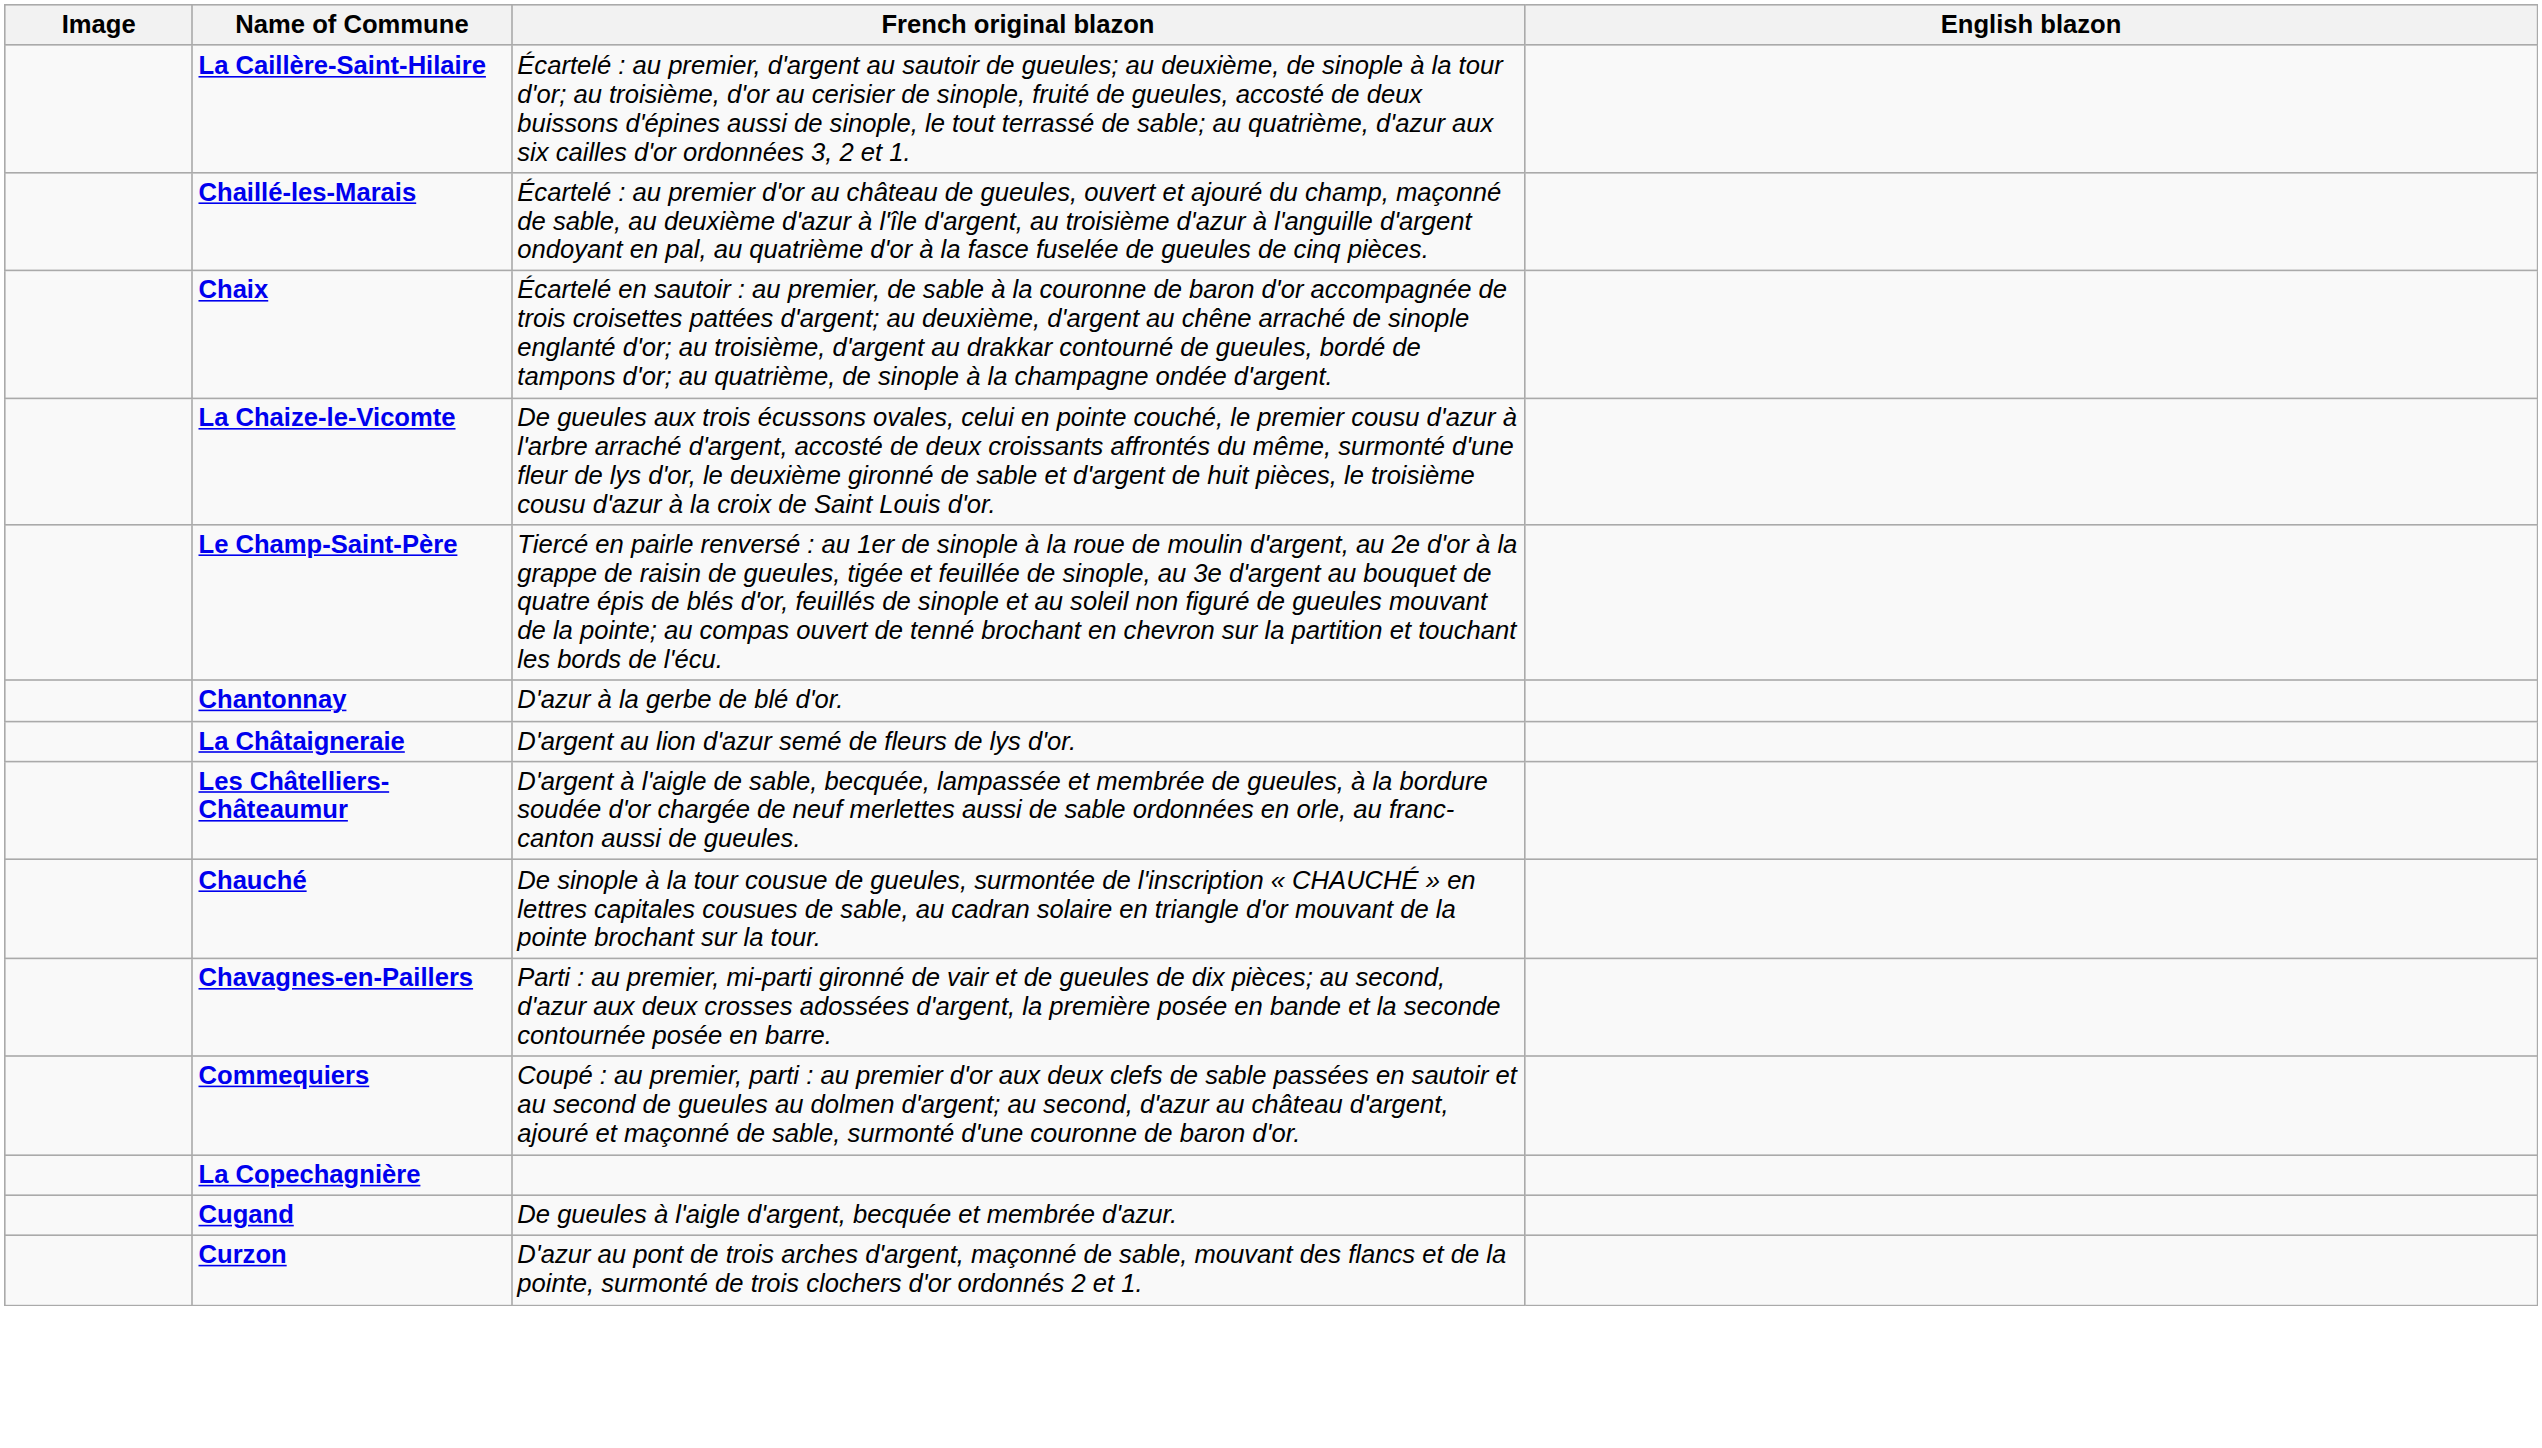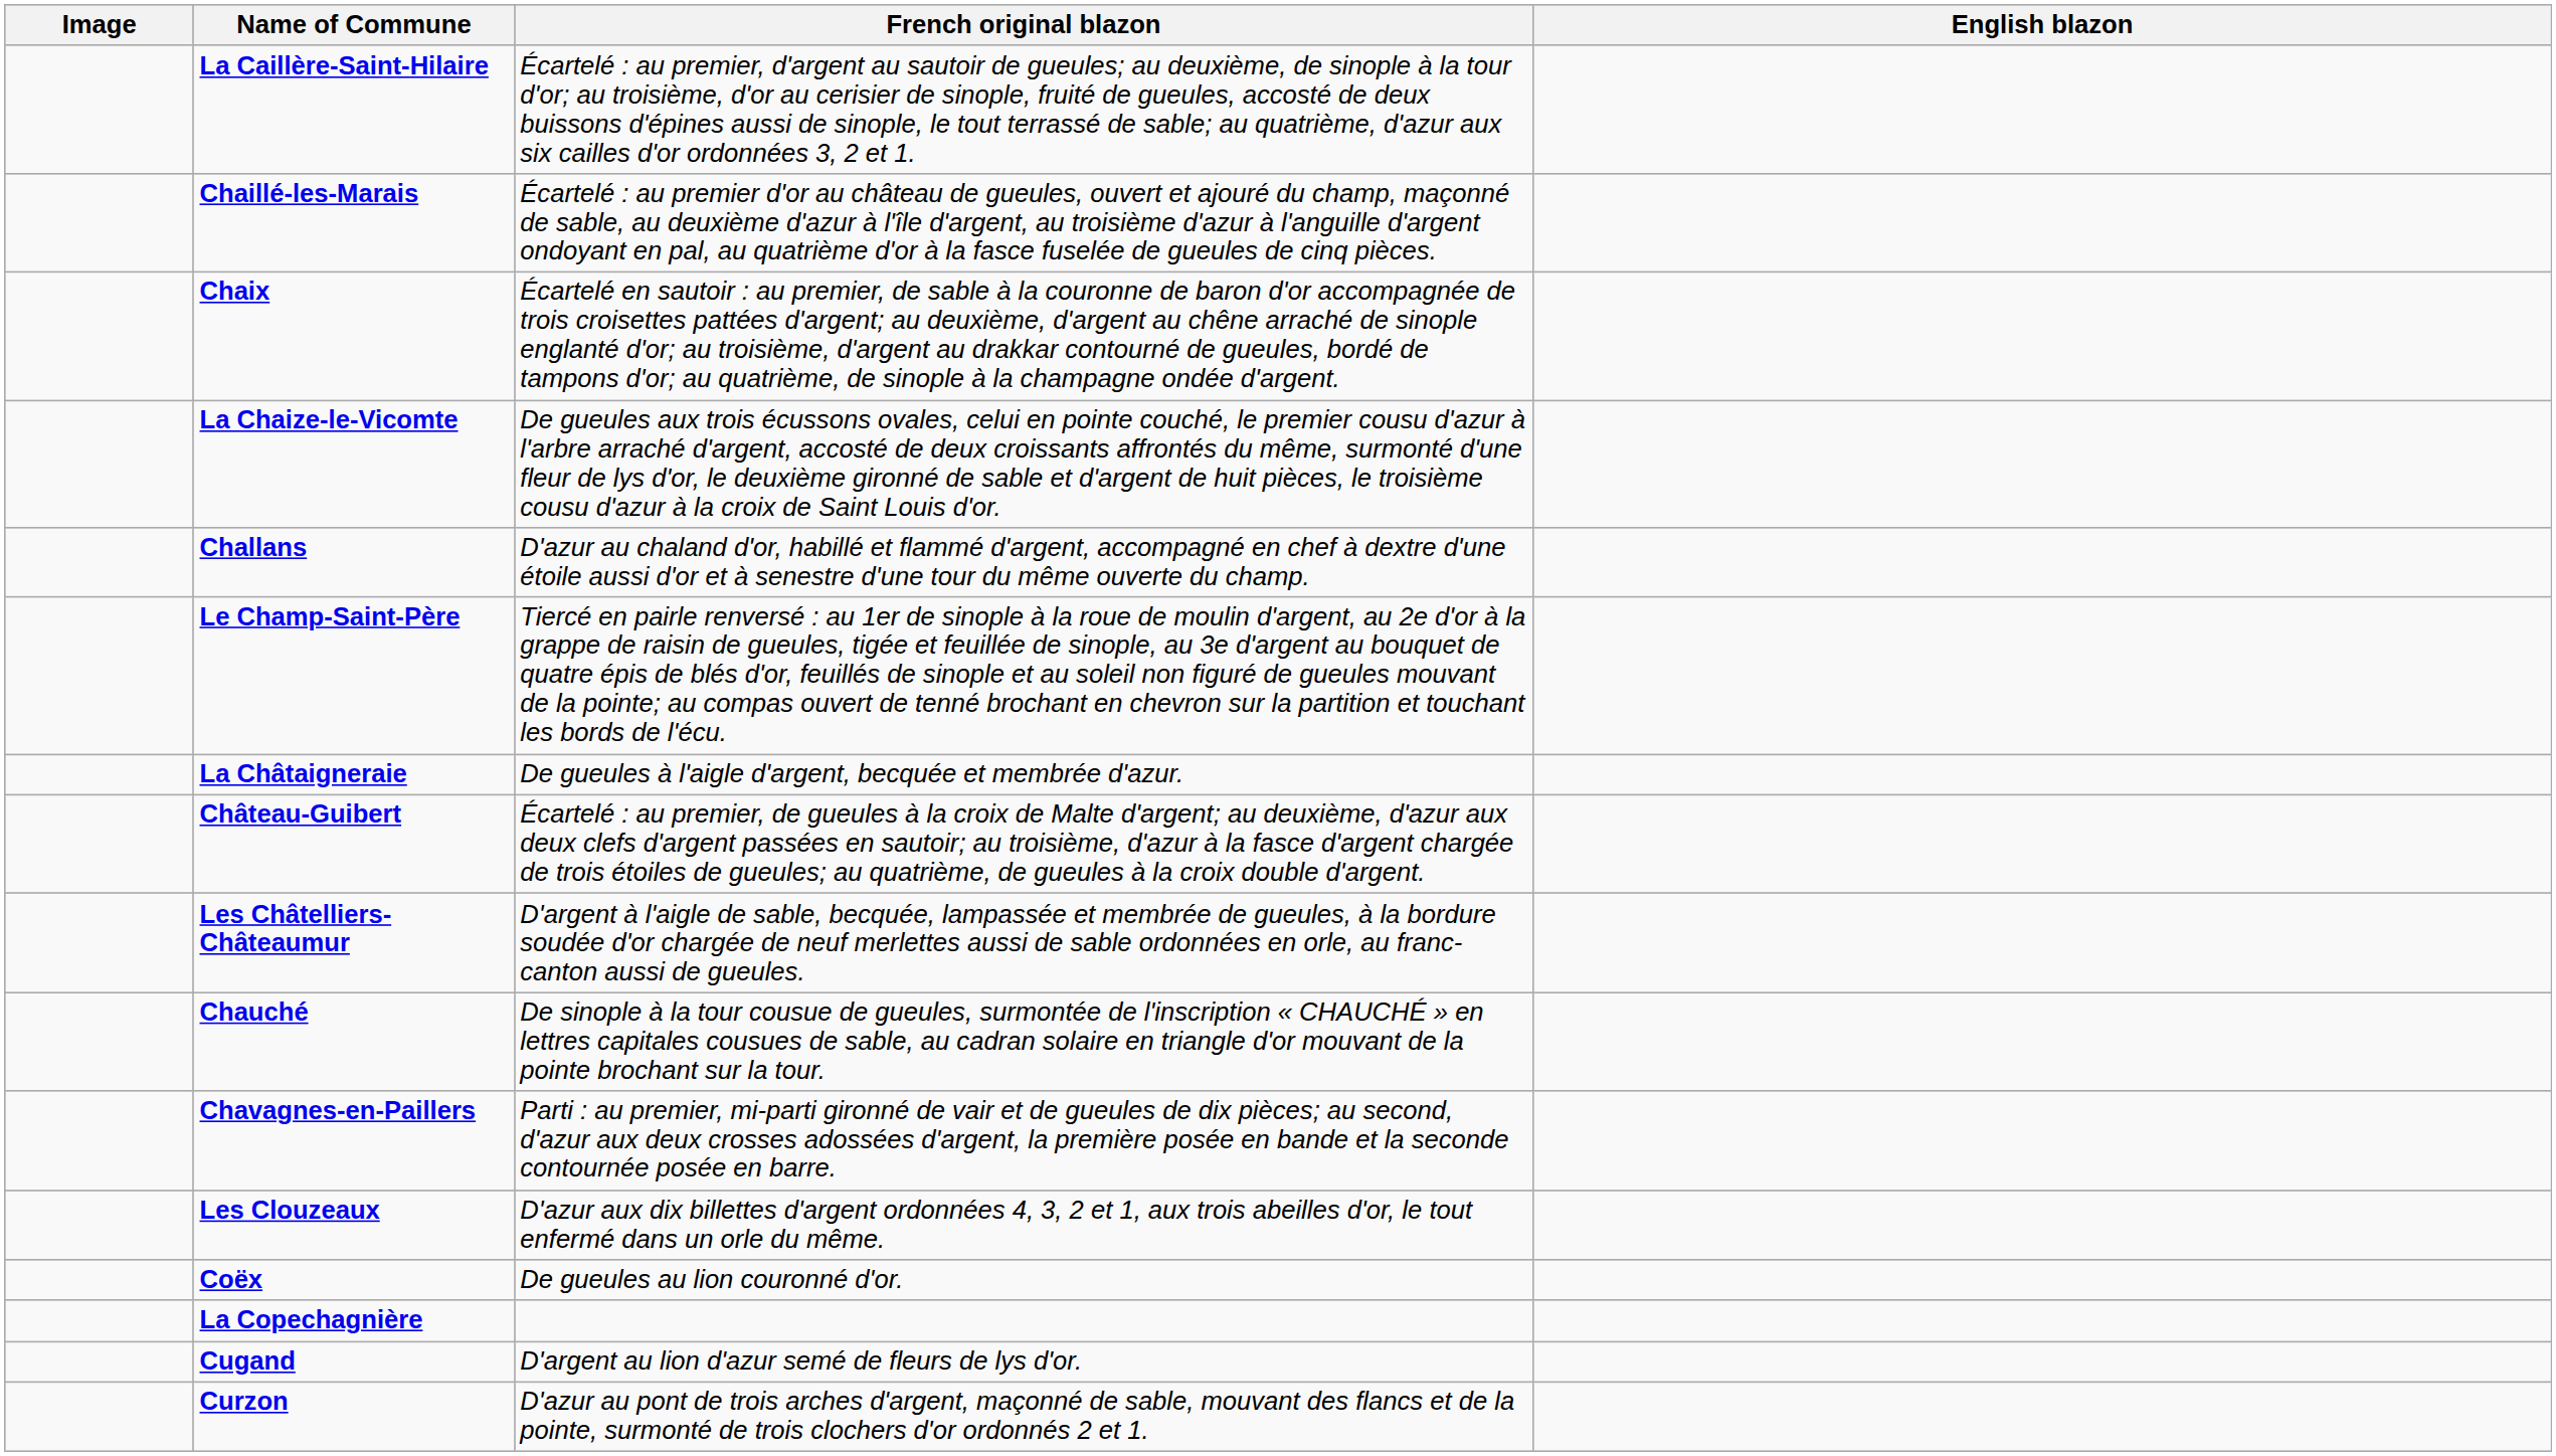+ row: Challans | D'azur au chaland d'or, habillé et flammé d'argent, accompagné en chef à dextre d'une étoile aussi d'or et à senestre d'une tour du même ouverte du champ.
- row: Chantonnay | D'azur à la gerbe de blé d'or.
La Châtaigneraie | French original blazon: D'argent au lion d'azur semé de fleurs de lys d'or. -> De gueules à l'aigle d'argent, becquée et membrée d'azur.
+ row: Château-Guibert | Écartelé : au premier, de gueules à la croix de Malte d'argent; au deuxième, d'azur aux deux clefs d'argent passées en sautoir; au troisième, d'azur à la fasce d'argent chargée de trois étoiles de gueules; au quatrième, de gueules à la croix double d'argent.
+ row: Les Clouzeaux | D'azur aux dix billettes d'argent ordonnées 4, 3, 2 et 1, aux trois abeilles d'or, le tout enfermé dans un orle du même.
+ row: Coëx | De gueules au lion couronné d'or.
- row: Commequiers | Coupé : au premier, parti : au premier d'or aux deux clefs de sable passées en sautoir et au second de gueules au dolmen d'argent; au second, d'azur au château d'argent, ajouré et maçonné de sable, surmonté d'une couronne de baron d'or.
Cugand | French original blazon: De gueules à l'aigle d'argent, becquée et membrée d'azur. -> D'argent au lion d'azur semé de fleurs de lys d'or.
